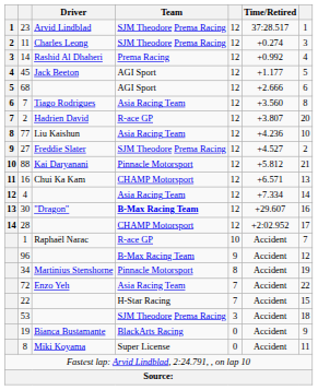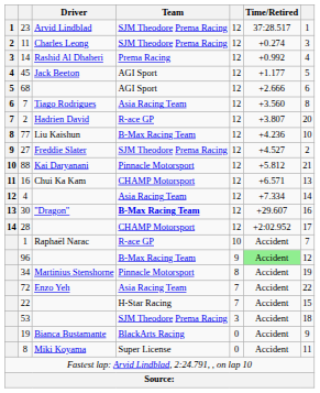77 | Team: Asia Racing Team -> B-Max Racing Team
96 | Time/Retired: no background -> lightgreen background
